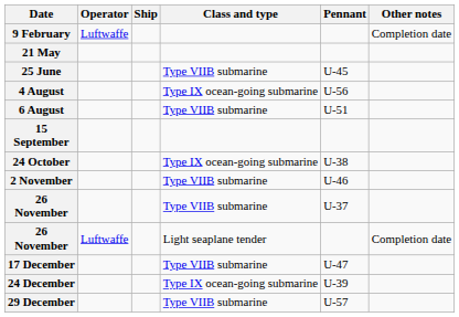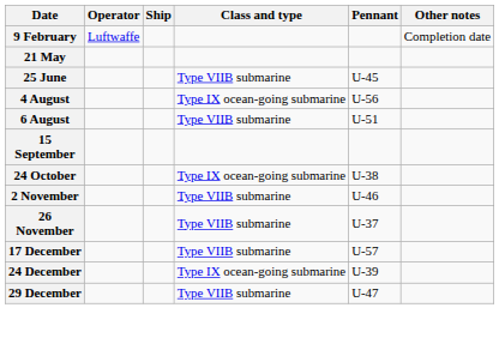- row: 26 November | Luftwaffe | Light seaplane tender | Completion date
17 December | Pennant: U-47 -> U-57
29 December | Pennant: U-57 -> U-47
